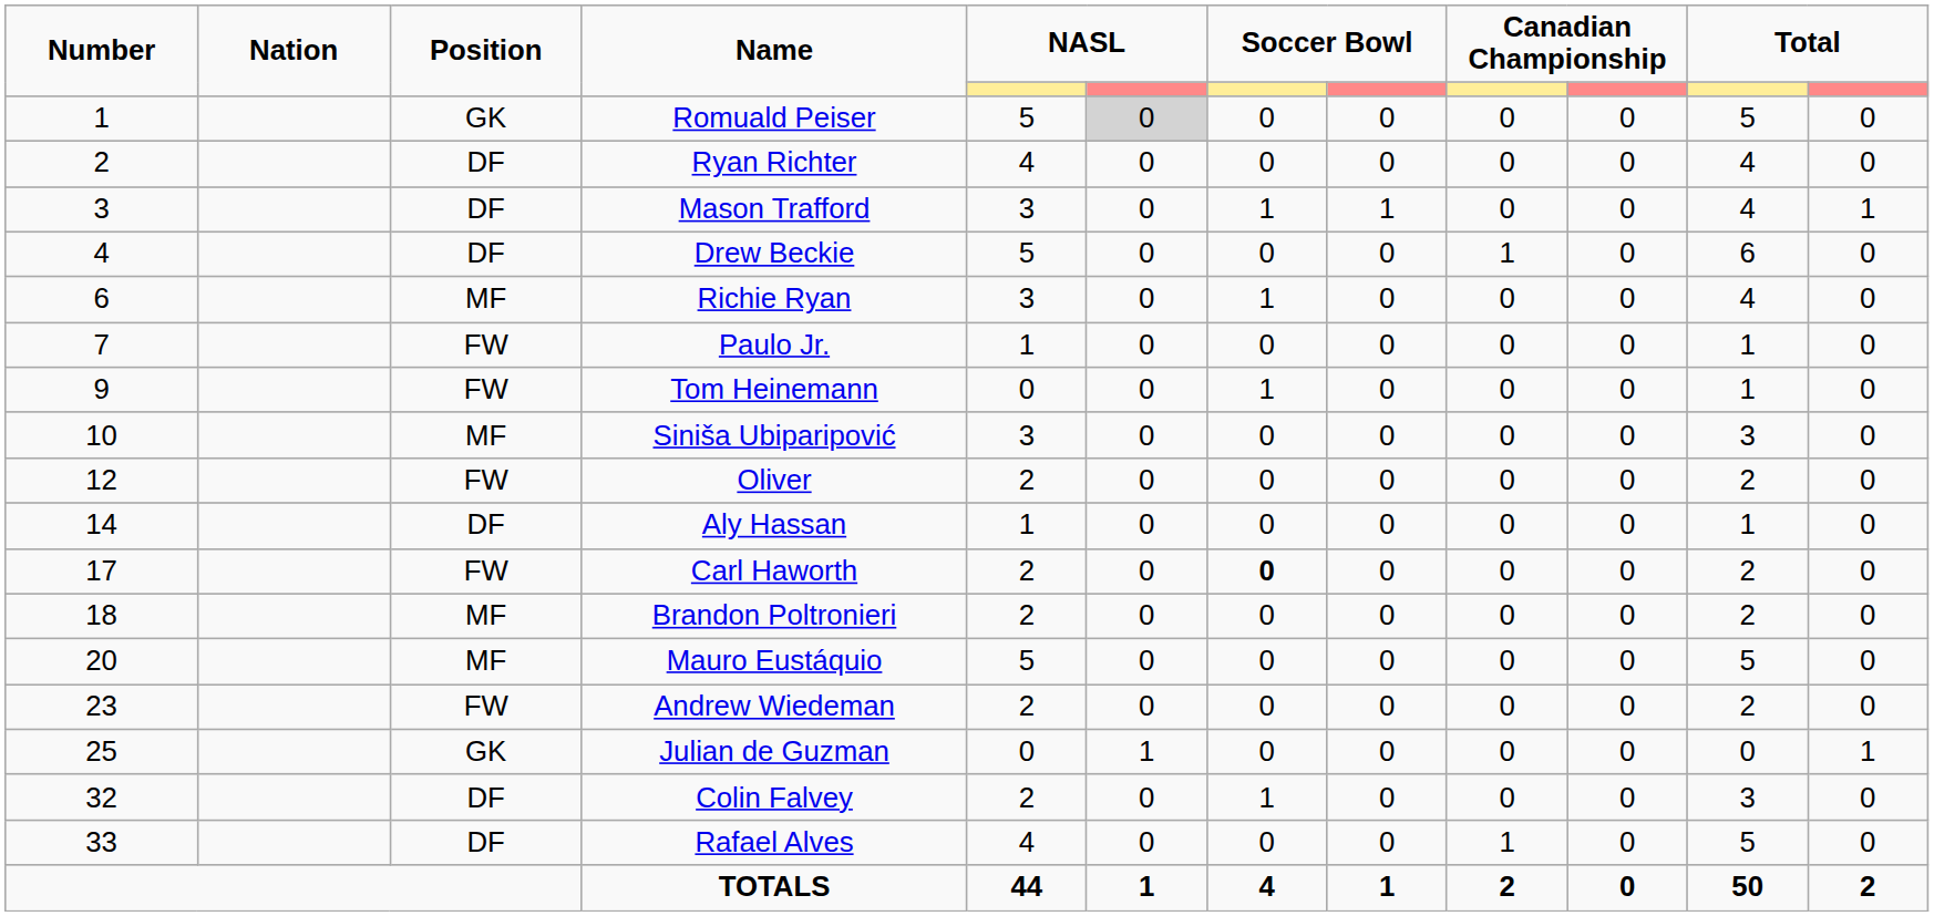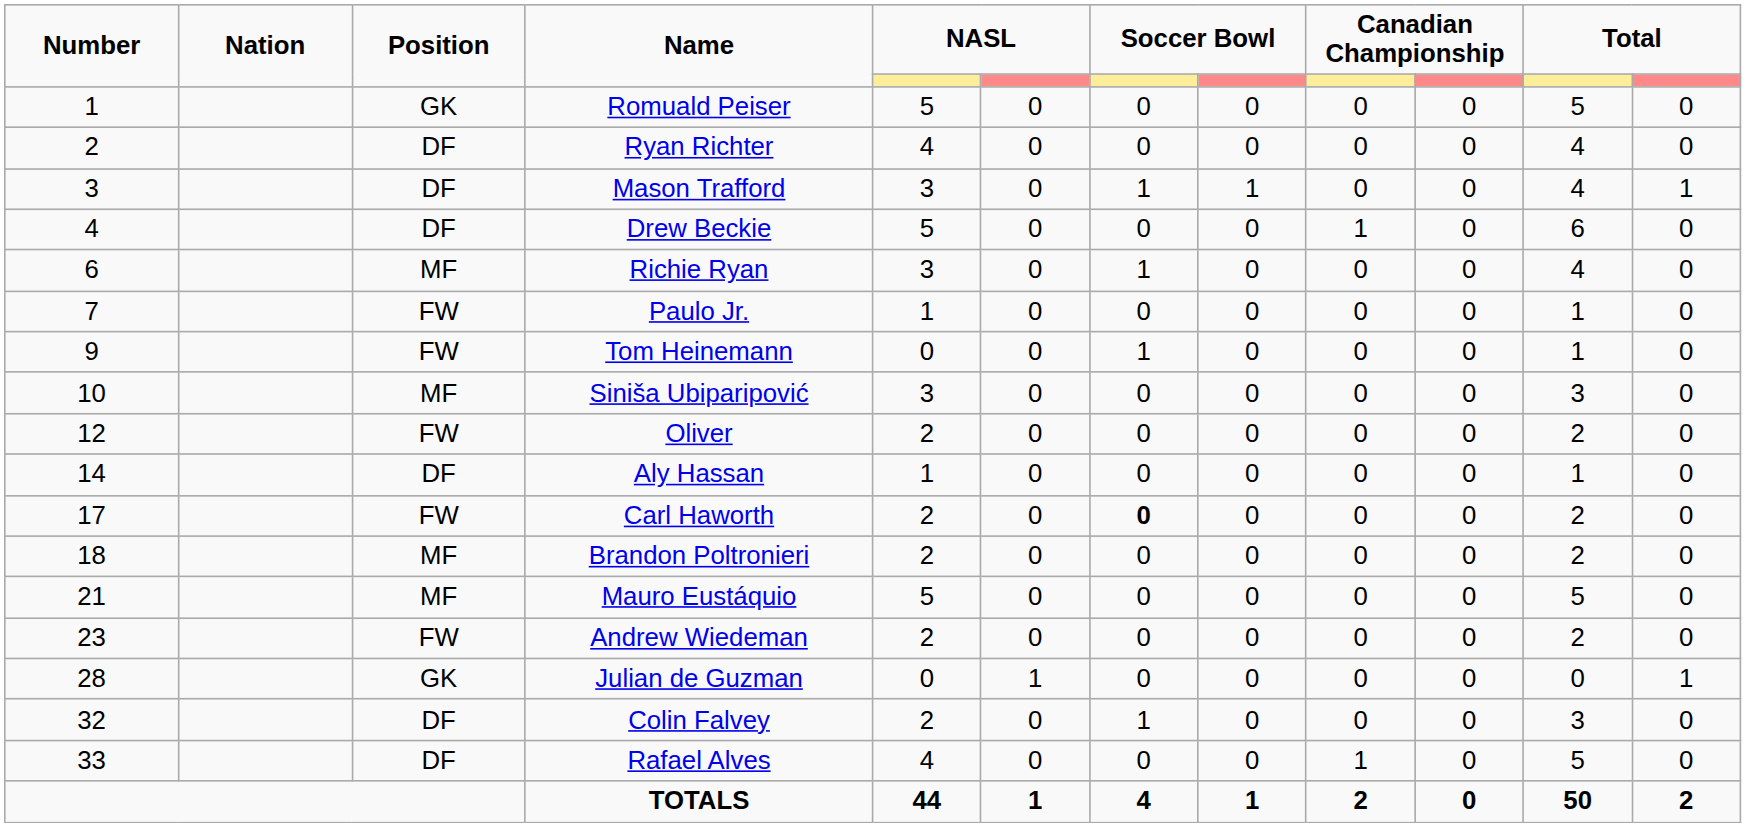Romuald Peiser | column 6: lightgrey background -> no background
Mauro Eustáquio | Number: 20 -> 21
Julian de Guzman | Number: 25 -> 28
